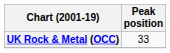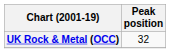UK Rock & Metal (OCC) | Peak position: 33 -> 32
